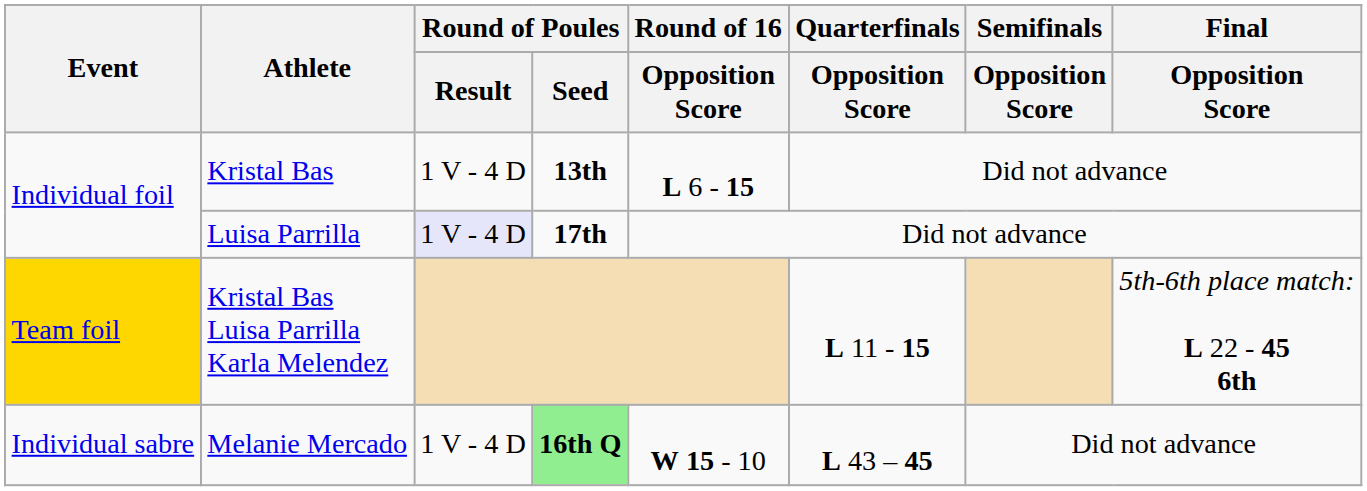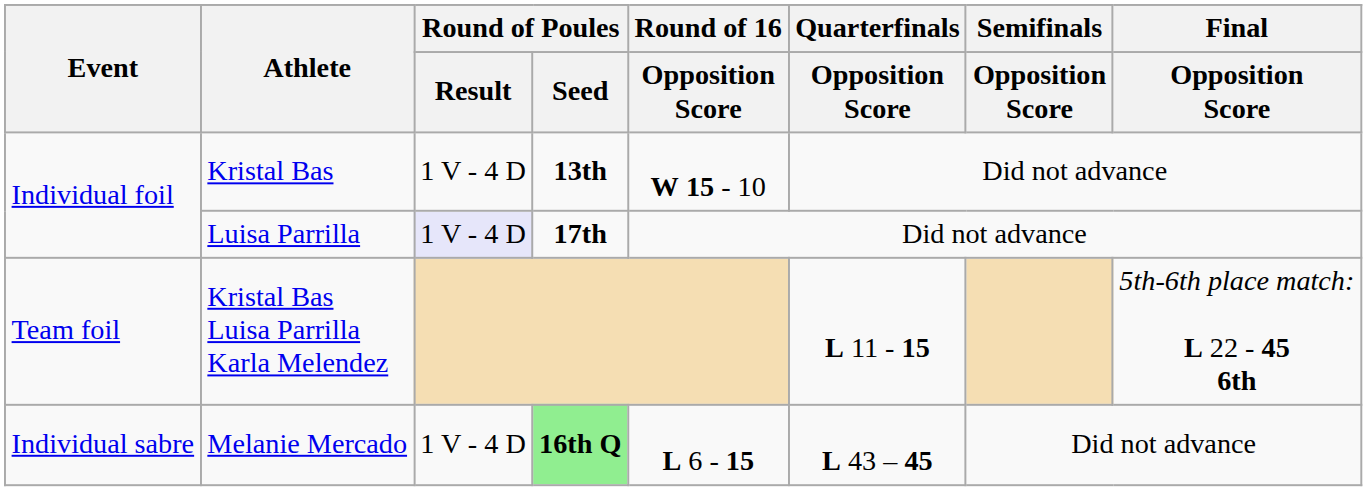Kristal Bas | Round of 16 / Opposition Score: L 6 - 15 -> W 15 - 10
Kristal Bas Luisa Parrilla Karla Melendez | Event: gold background -> no background
Melanie Mercado | Round of 16 / Opposition Score: W 15 - 10 -> L 6 - 15
